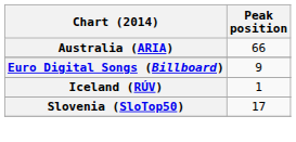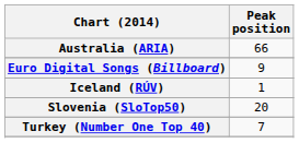Slovenia (SloTop50) | Peak position: 17 -> 20
+ row: Turkey (Number One Top 40) | 7
